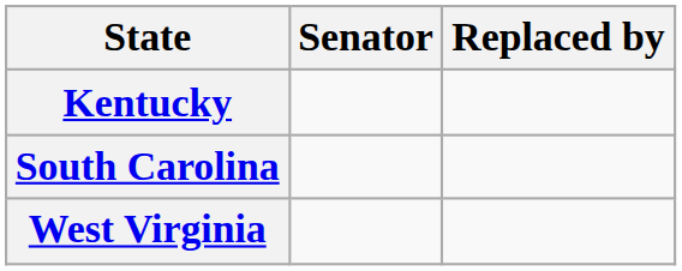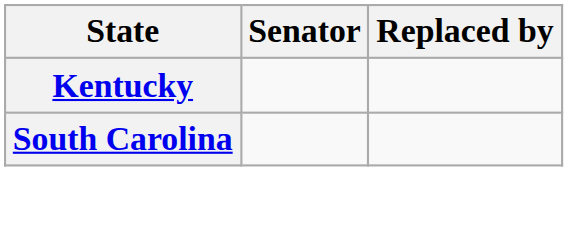- row: West Virginia
